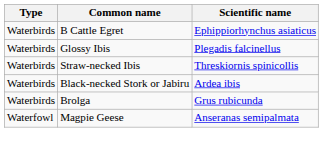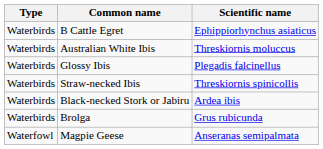+ row: Waterbirds | Australian White Ibis | Threskiornis moluccus
